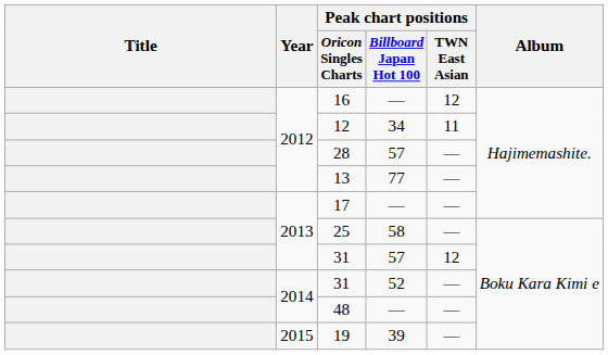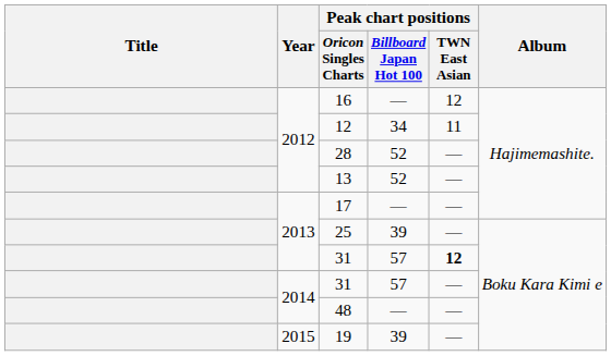28 | Peak chart positions / Billboard Japan Hot 100: 57 -> 52
13 | Peak chart positions / Billboard Japan Hot 100: 77 -> 52
25 | Peak chart positions / Billboard Japan Hot 100: 58 -> 39
2013 / 31 | Peak chart positions / TWN East Asian: normal -> bold
2014 / 31 | Peak chart positions / Billboard Japan Hot 100: 52 -> 57
